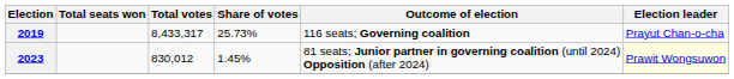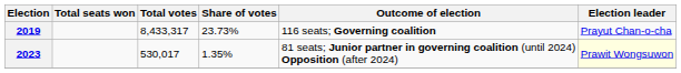2019 | Share of votes: 25.73% -> 23.73%
2023 | Total votes: 830,012 -> 530,017
2023 | Share of votes: 1.45% -> 1.35%
